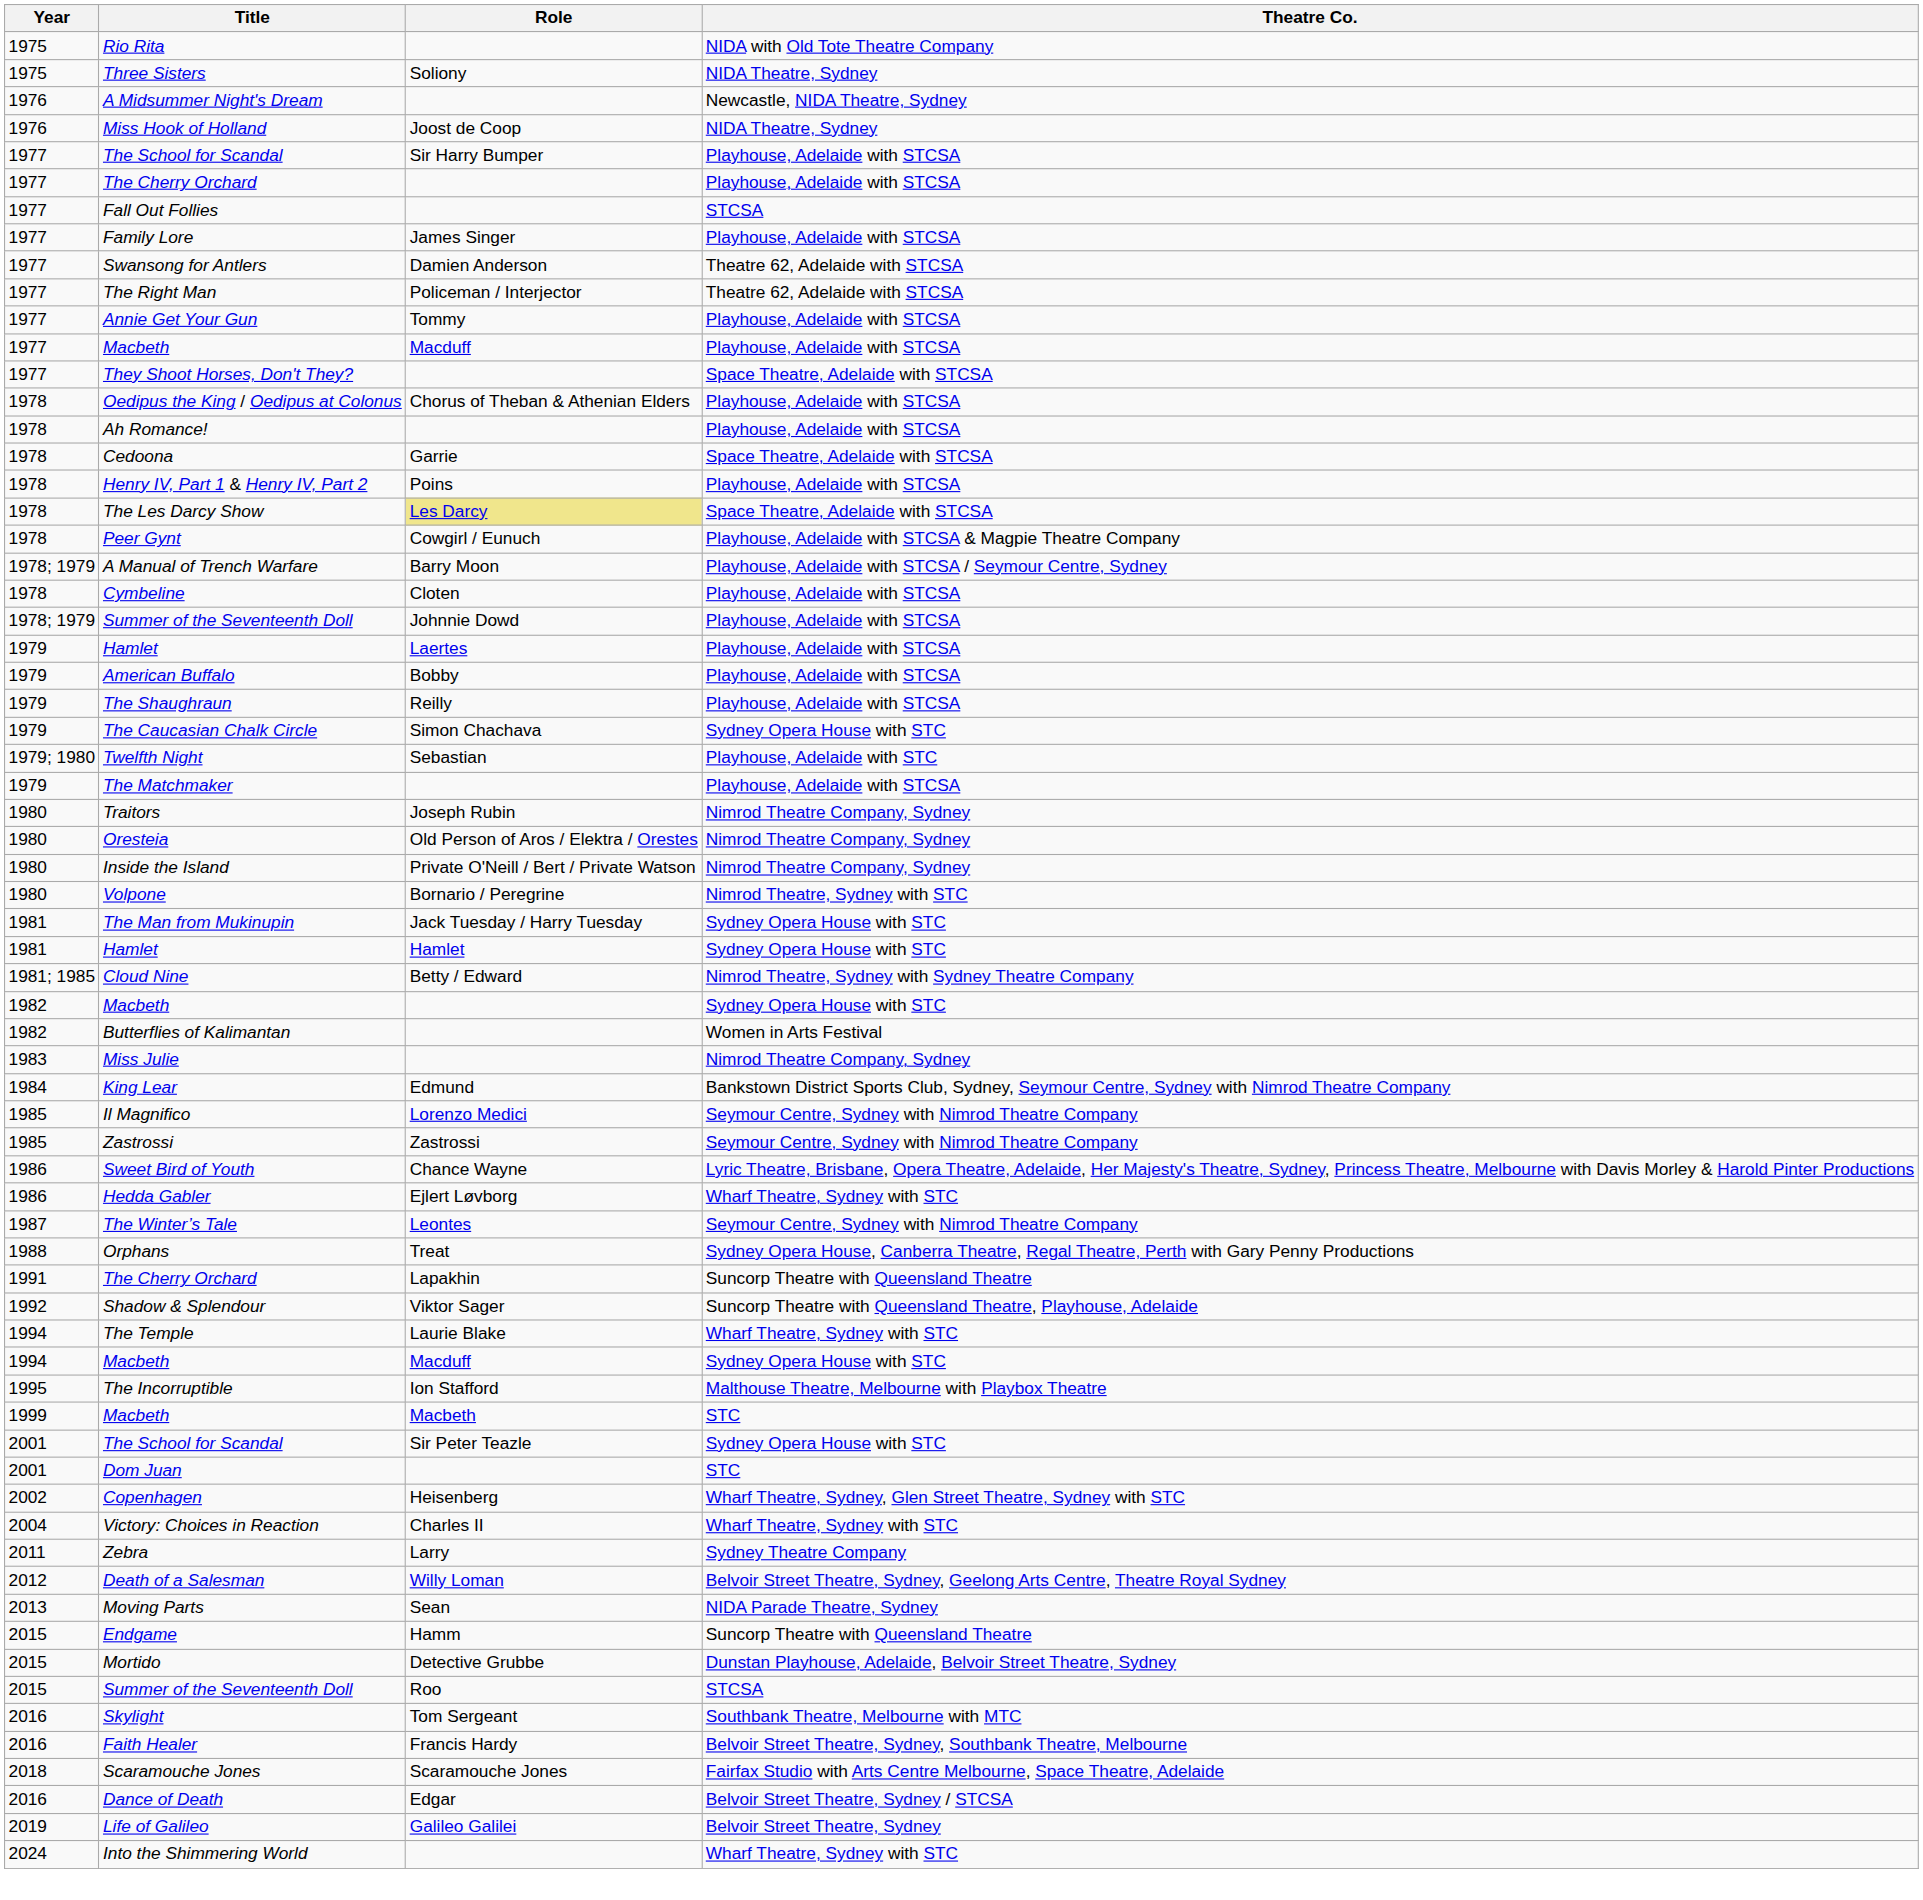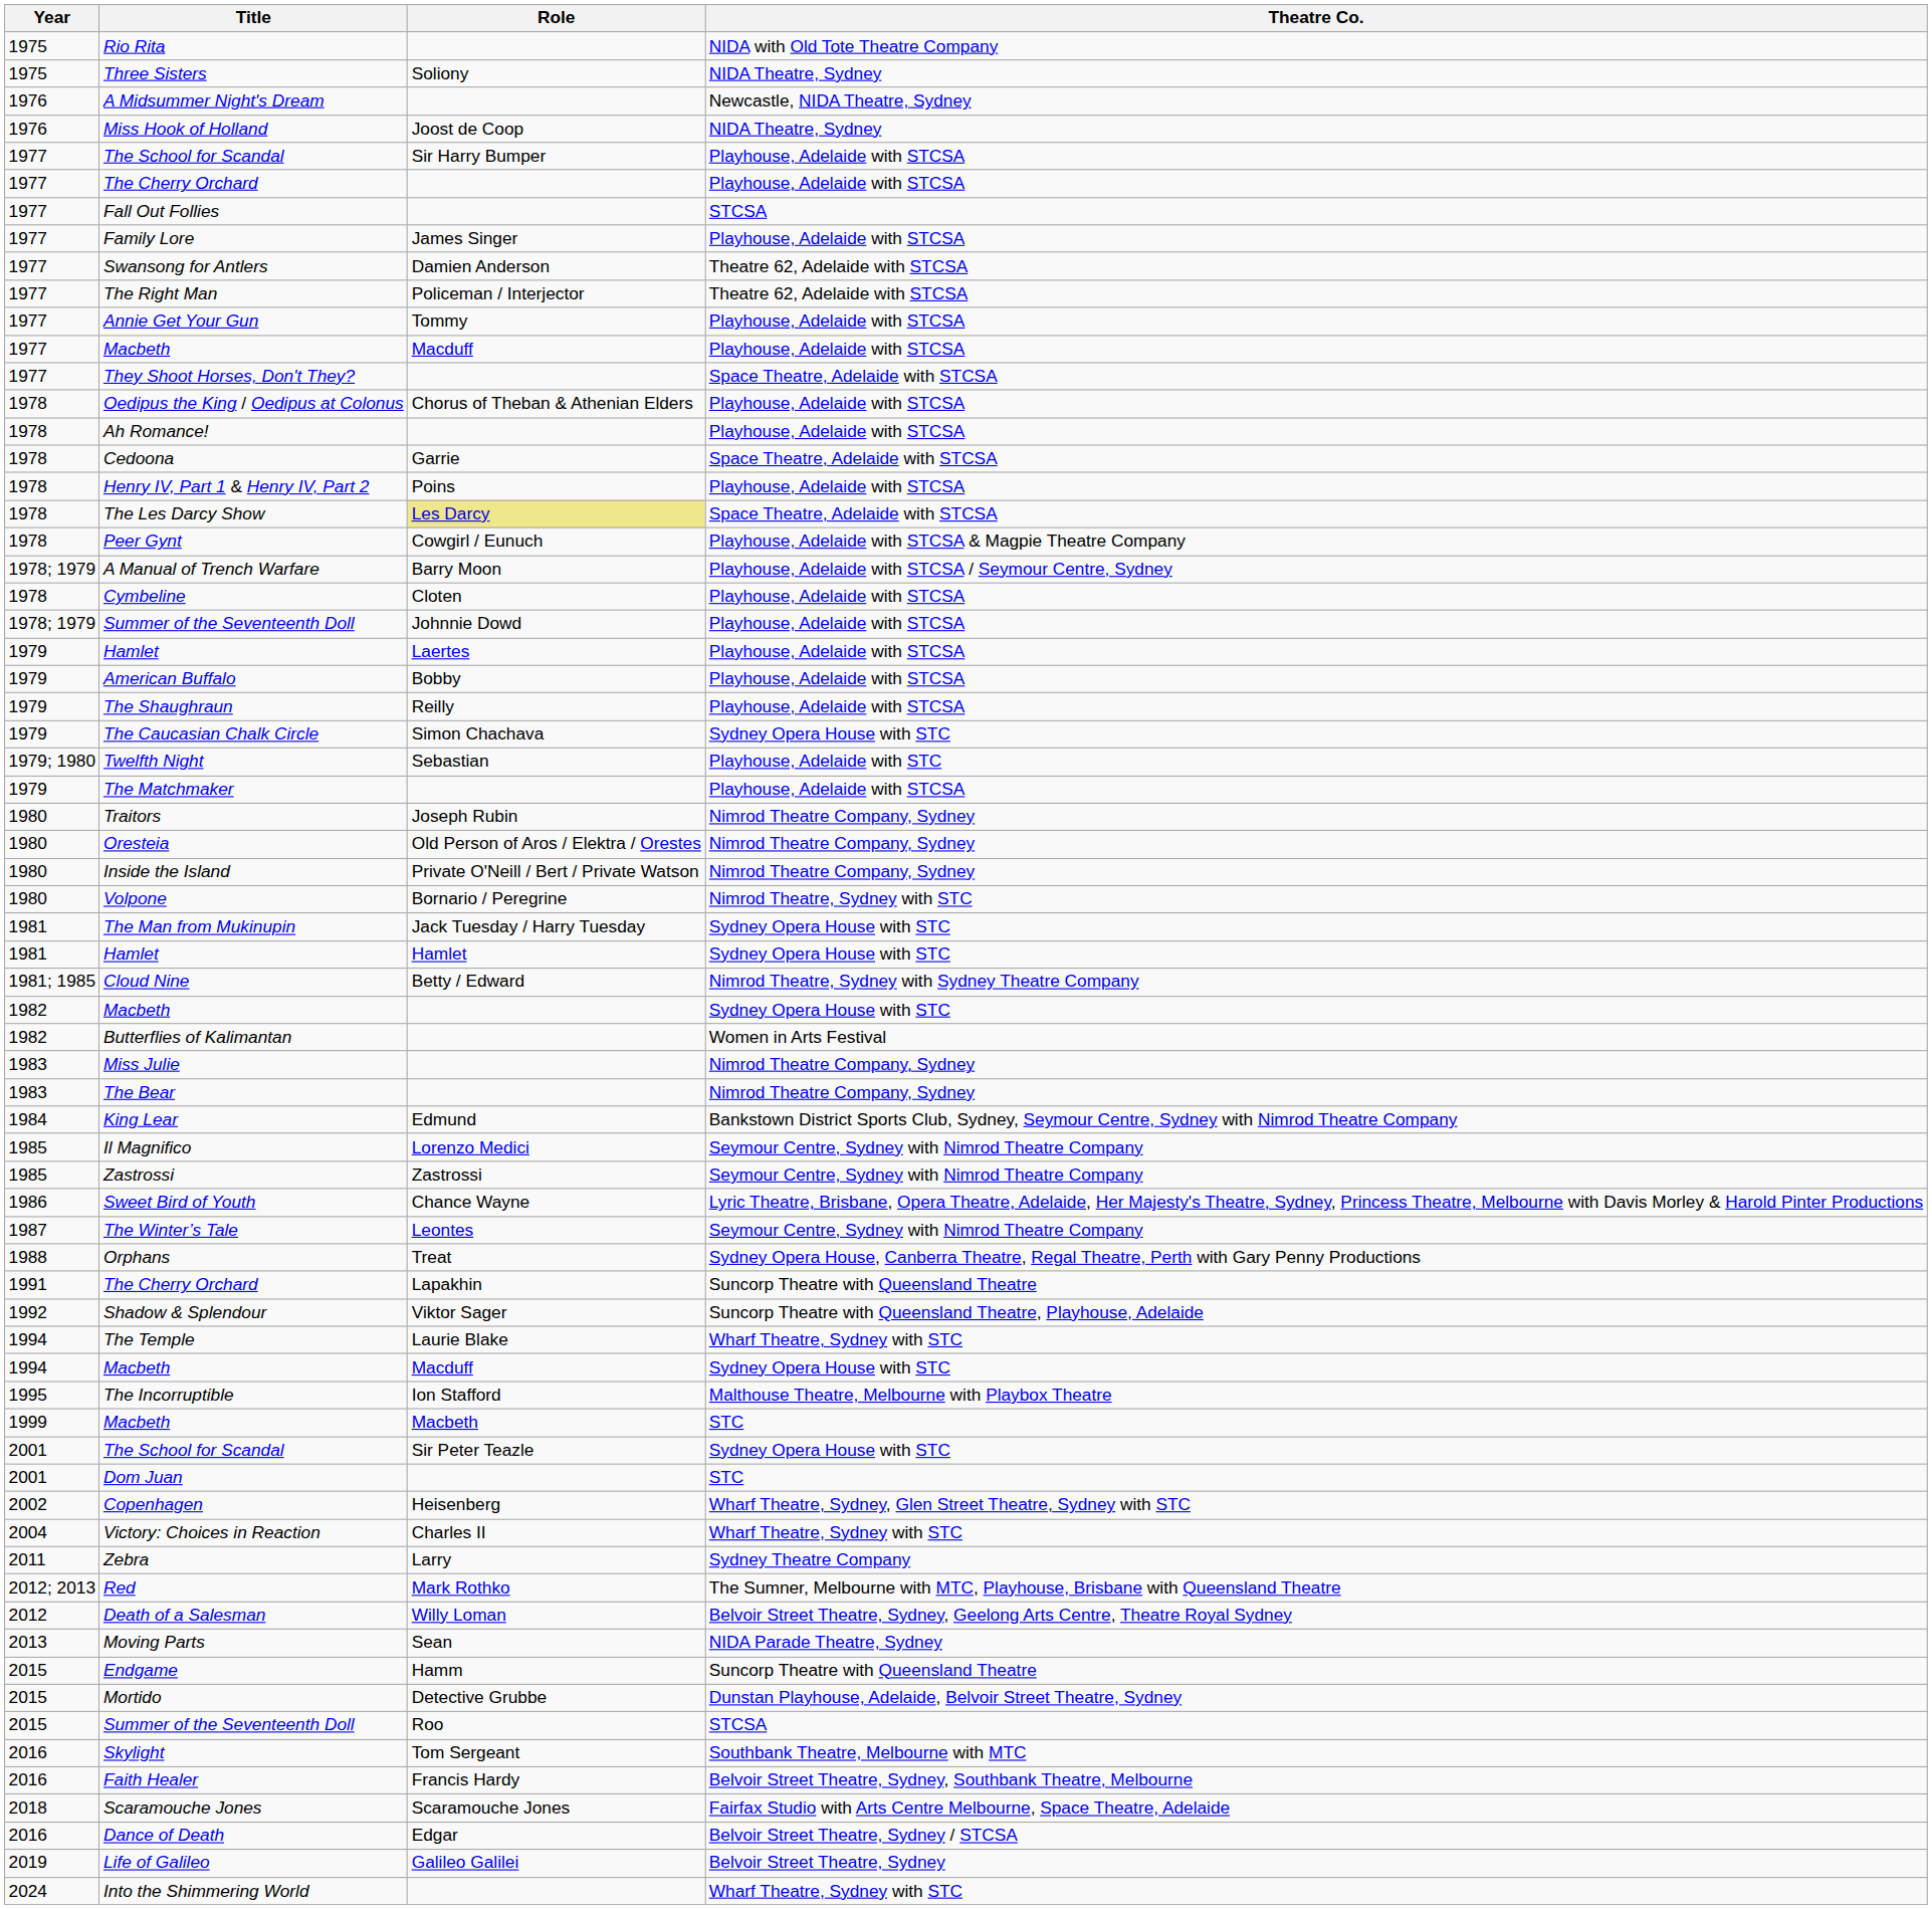+ row: 1983 | The Bear | Nimrod Theatre Company, Sydney
- row: 1986 | Hedda Gabler | Ejlert Løvborg | Wharf Theatre, Sydney with STC
+ row: 2012; 2013 | Red | Mark Rothko | The Sumner, Melbourne with MTC, Playhouse, Brisbane with Queensland Theatre
